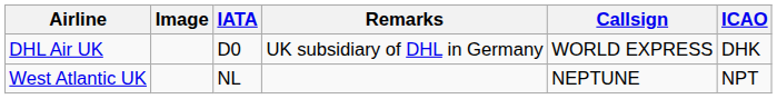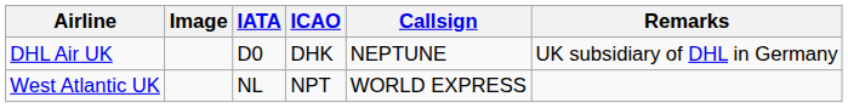columns swapped: ICAO <-> Remarks
DHL Air UK | Callsign: WORLD EXPRESS -> NEPTUNE
West Atlantic UK | Callsign: NEPTUNE -> WORLD EXPRESS
